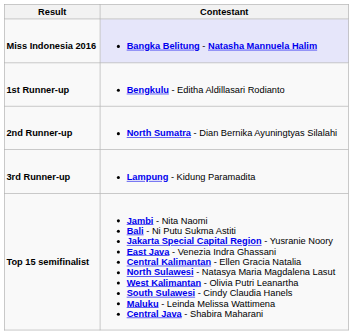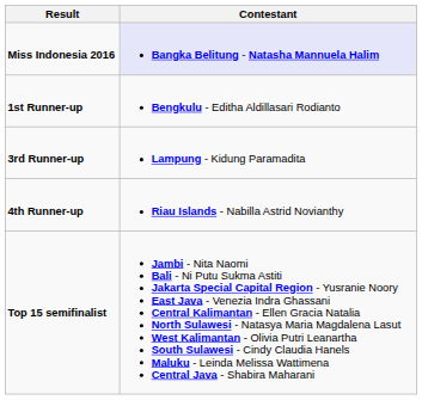- row: 2nd Runner-up | North Sumatra - Dian Bernika Ayuningtyas Silalahi
+ row: 4th Runner-up | Riau Islands - Nabilla Astrid Novianthy
